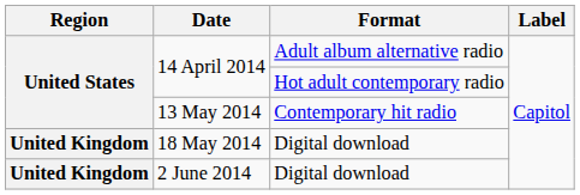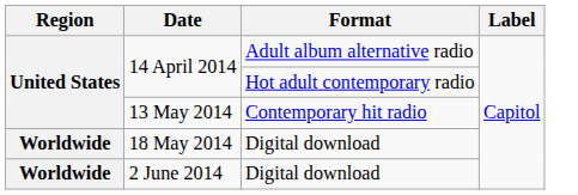18 May 2014 | Region: United Kingdom -> Worldwide
2 June 2014 | Region: United Kingdom -> Worldwide
